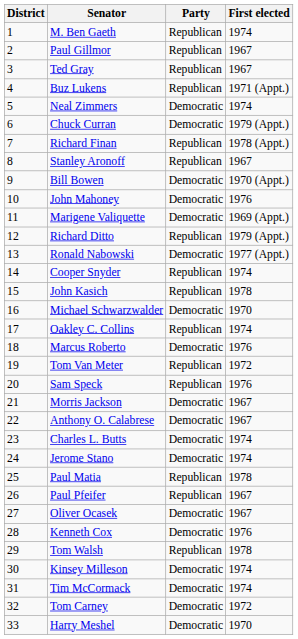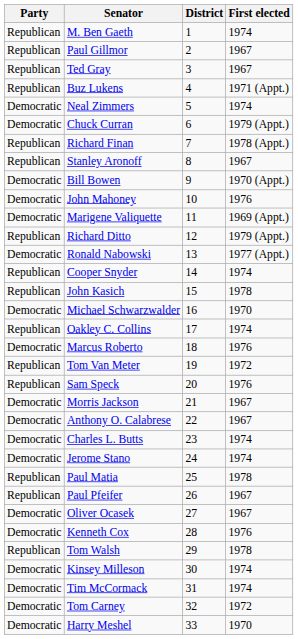columns swapped: District <-> Party
